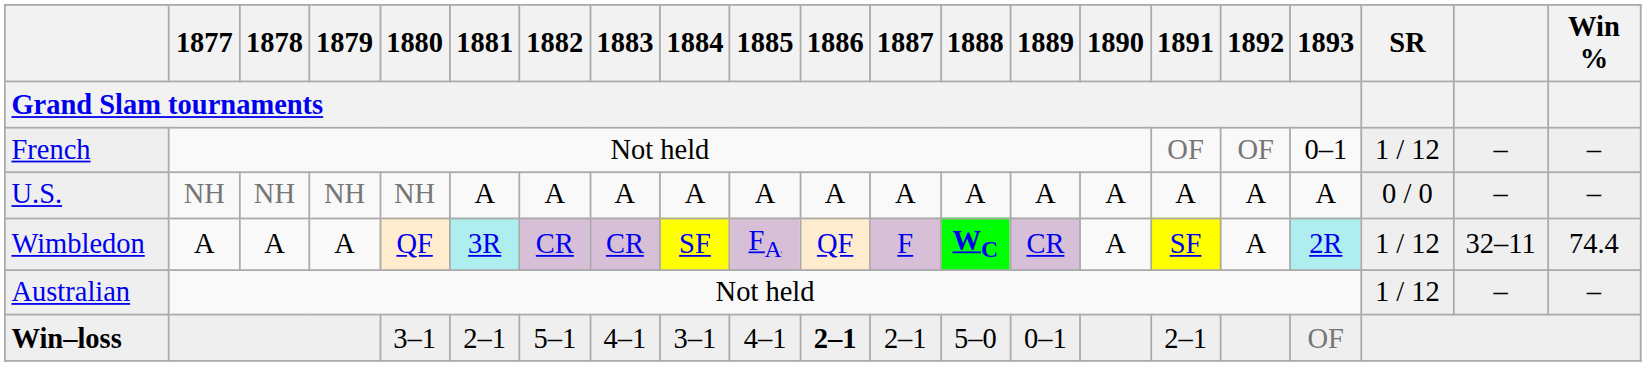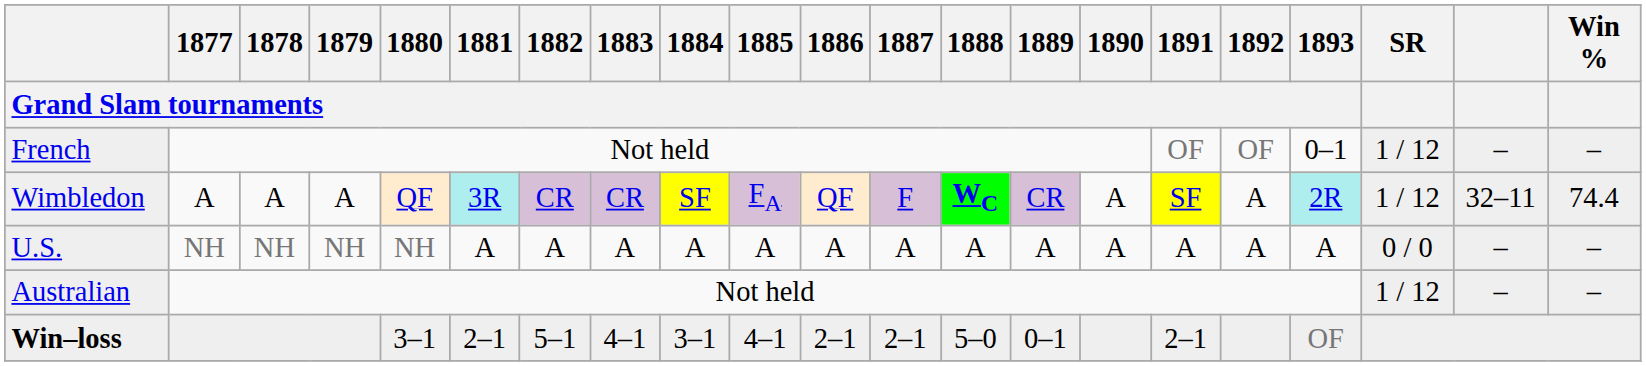rows swapped: Wimbledon <-> U.S.
Win–loss | 1886 / Grand Slam tournaments: bold -> normal
